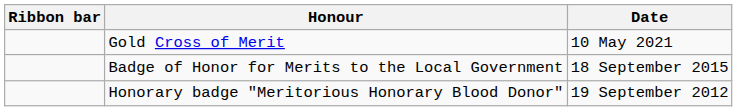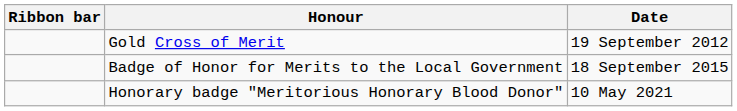Gold Cross of Merit | Date: 10 May 2021 -> 19 September 2012
Honorary badge "Meritorious Honorary Blood Donor" | Date: 19 September 2012 -> 10 May 2021
